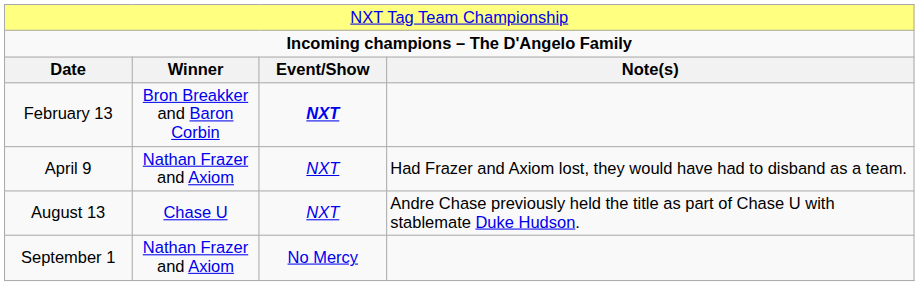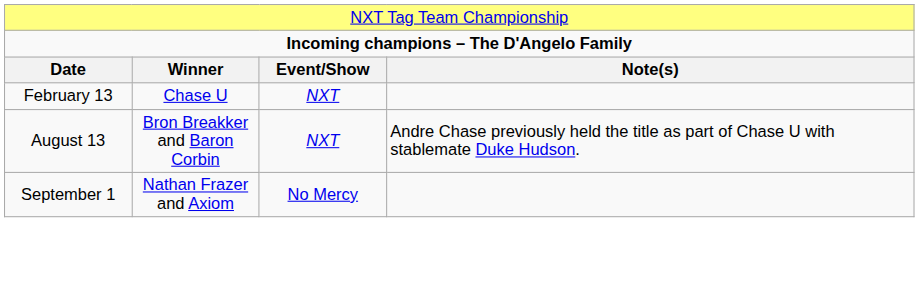February 13 | column 2: Bron Breakker and Baron Corbin -> Chase U
February 13 | column 3: bold -> normal
- row: April 9 | Nathan Frazer and Axiom | NXT | Had Frazer and Axiom lost, they would have had to disband as a team.
August 13 | column 2: Chase U -> Bron Breakker and Baron Corbin
